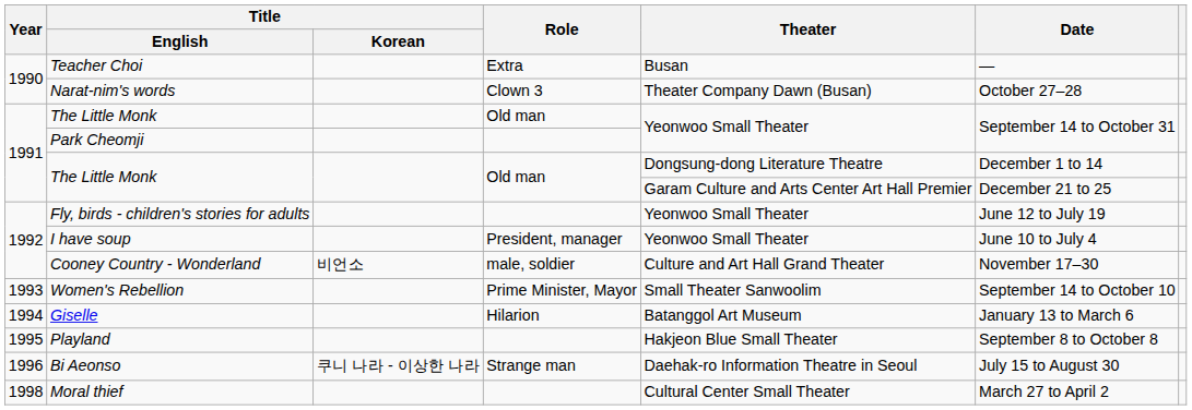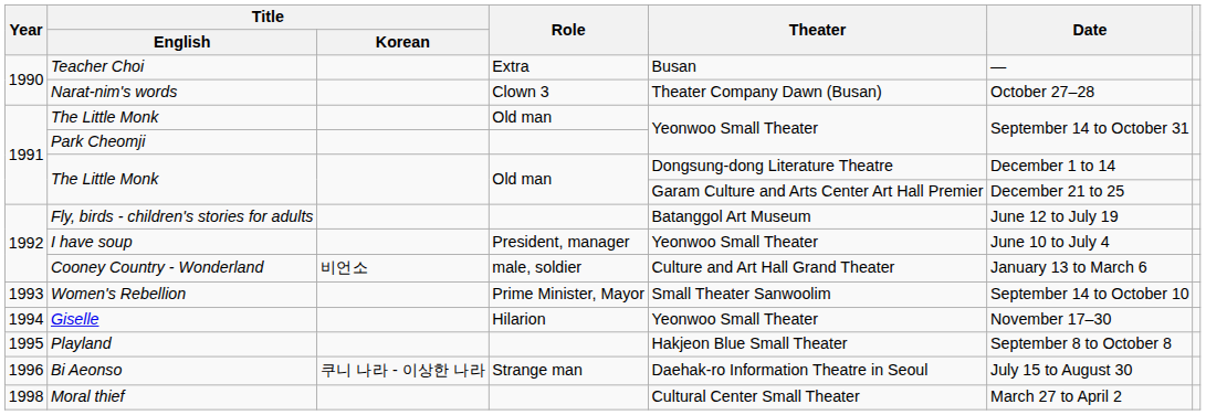Fly, birds - children's stories for adults | Theater: Yeonwoo Small Theater -> Batanggol Art Museum
Cooney Country - Wonderland | Date: November 17–30 -> January 13 to March 6
Giselle | Theater: Batanggol Art Museum -> Yeonwoo Small Theater
Giselle | Date: January 13 to March 6 -> November 17–30
